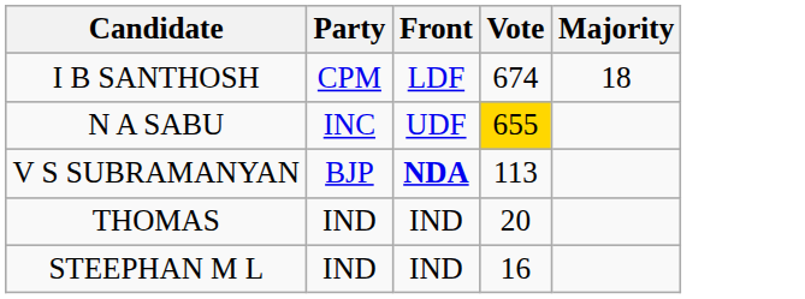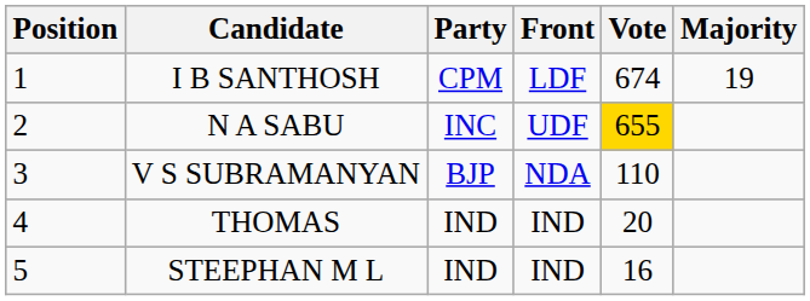+ column: Position | 1 | 2 | 3 | 4 | 5
I B SANTHOSH | Majority: 18 -> 19
V S SUBRAMANYAN | Front: bold -> normal
V S SUBRAMANYAN | Vote: 113 -> 110
